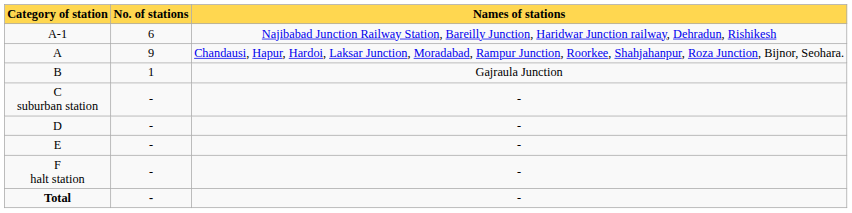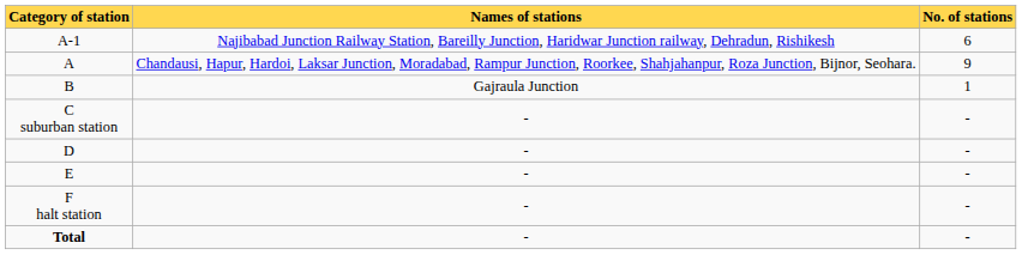columns swapped: No. of stations <-> Names of stations
